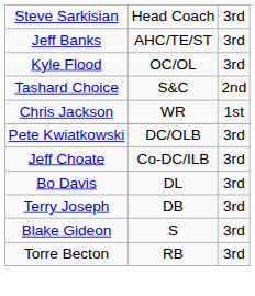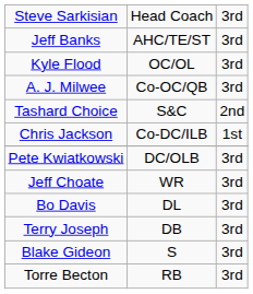+ row: A. J. Milwee | Co-OC/QB | 3rd
Chris Jackson | column 2: WR -> Co-DC/ILB
Jeff Choate | column 2: Co-DC/ILB -> WR
